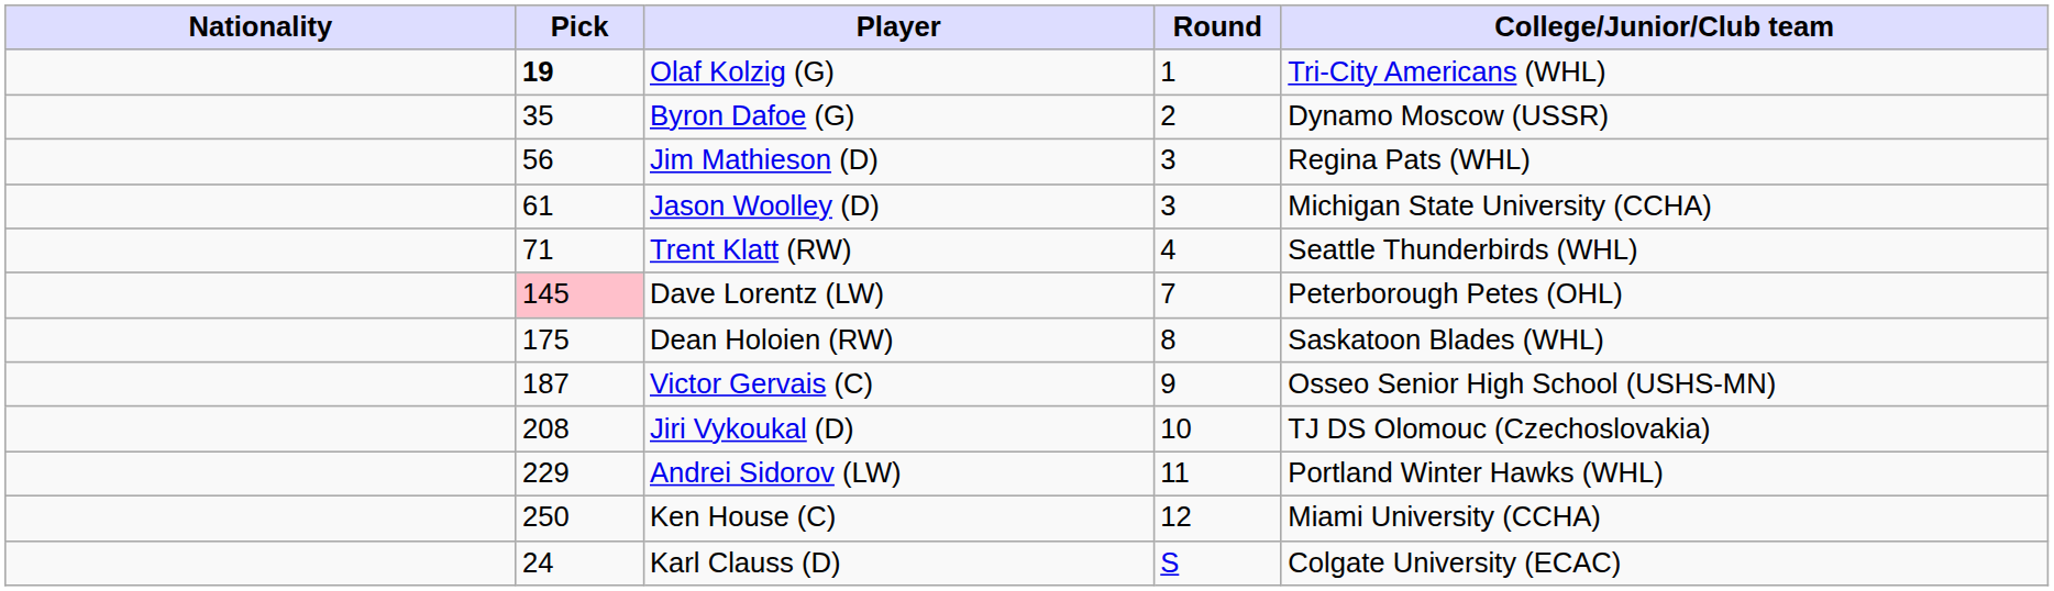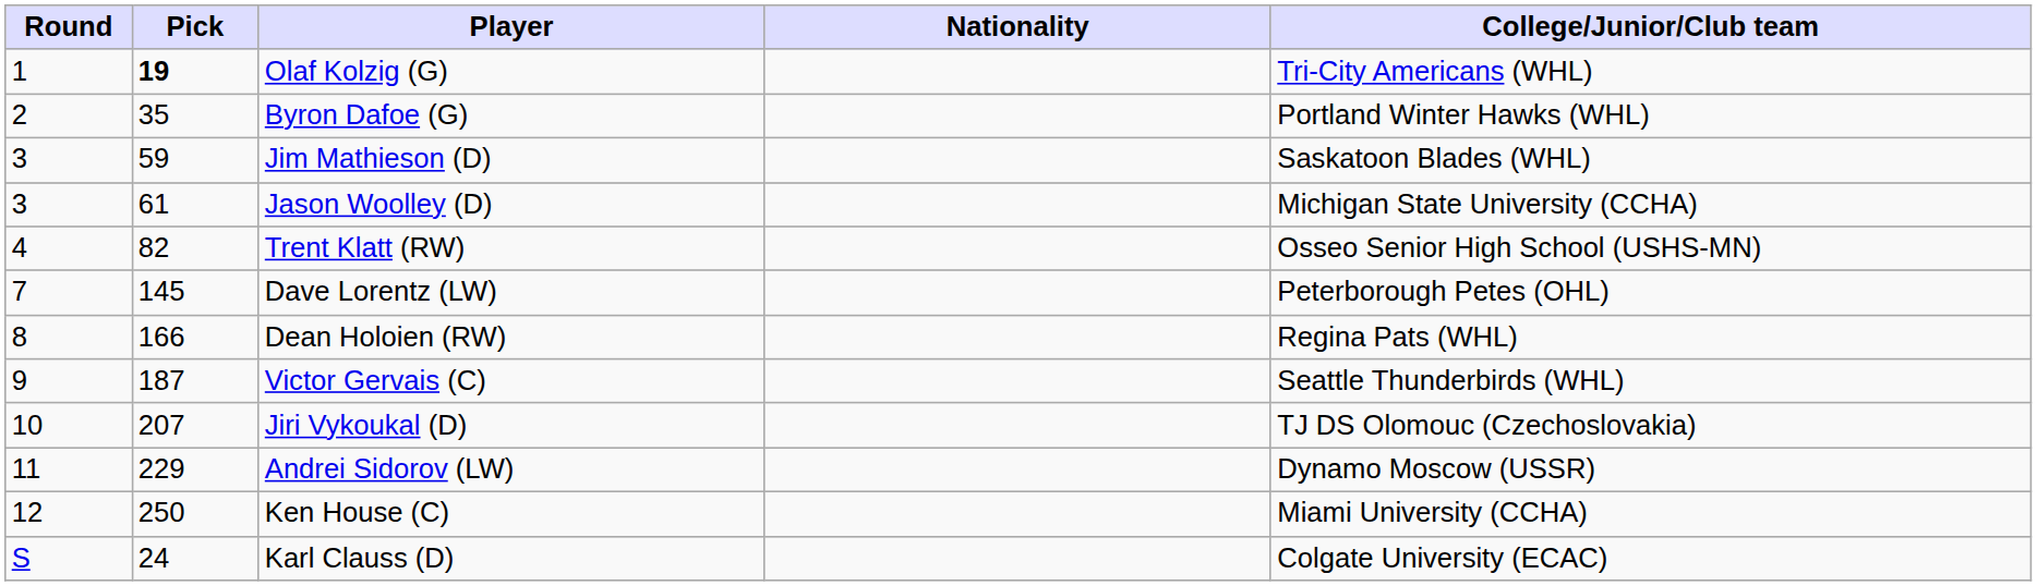columns swapped: Round <-> Nationality
Byron Dafoe (G) | College/Junior/Club team: Dynamo Moscow (USSR) -> Portland Winter Hawks (WHL)
Jim Mathieson (D) | Pick: 56 -> 59
Jim Mathieson (D) | College/Junior/Club team: Regina Pats (WHL) -> Saskatoon Blades (WHL)
Trent Klatt (RW) | Pick: 71 -> 82
Trent Klatt (RW) | College/Junior/Club team: Seattle Thunderbirds (WHL) -> Osseo Senior High School (USHS-MN)
Dave Lorentz (LW) | Pick: pink background -> no background
Dean Holoien (RW) | Pick: 175 -> 166
Dean Holoien (RW) | College/Junior/Club team: Saskatoon Blades (WHL) -> Regina Pats (WHL)
Victor Gervais (C) | College/Junior/Club team: Osseo Senior High School (USHS-MN) -> Seattle Thunderbirds (WHL)
Jiri Vykoukal (D) | Pick: 208 -> 207
Andrei Sidorov (LW) | College/Junior/Club team: Portland Winter Hawks (WHL) -> Dynamo Moscow (USSR)
